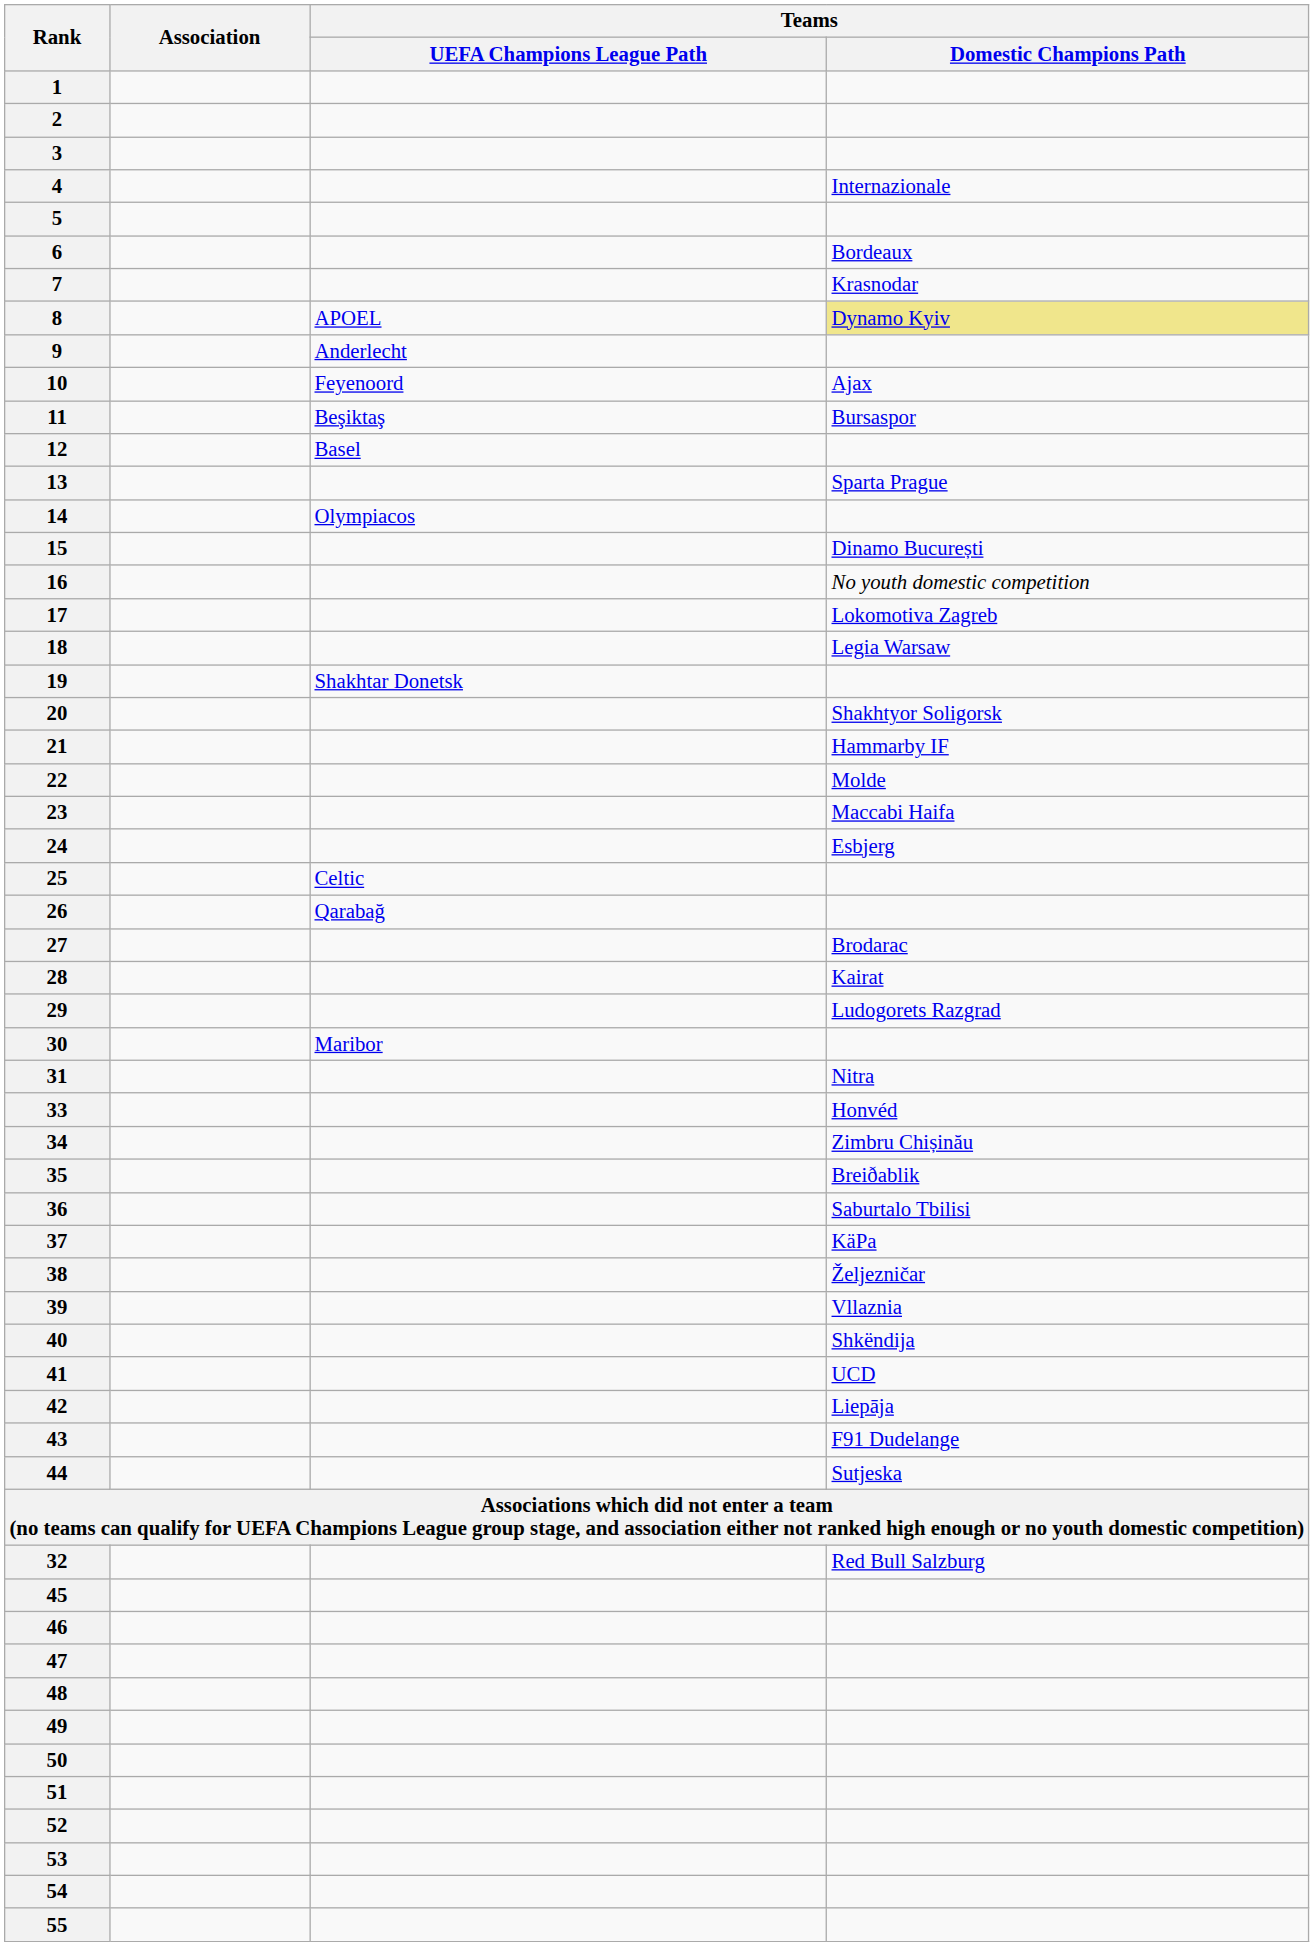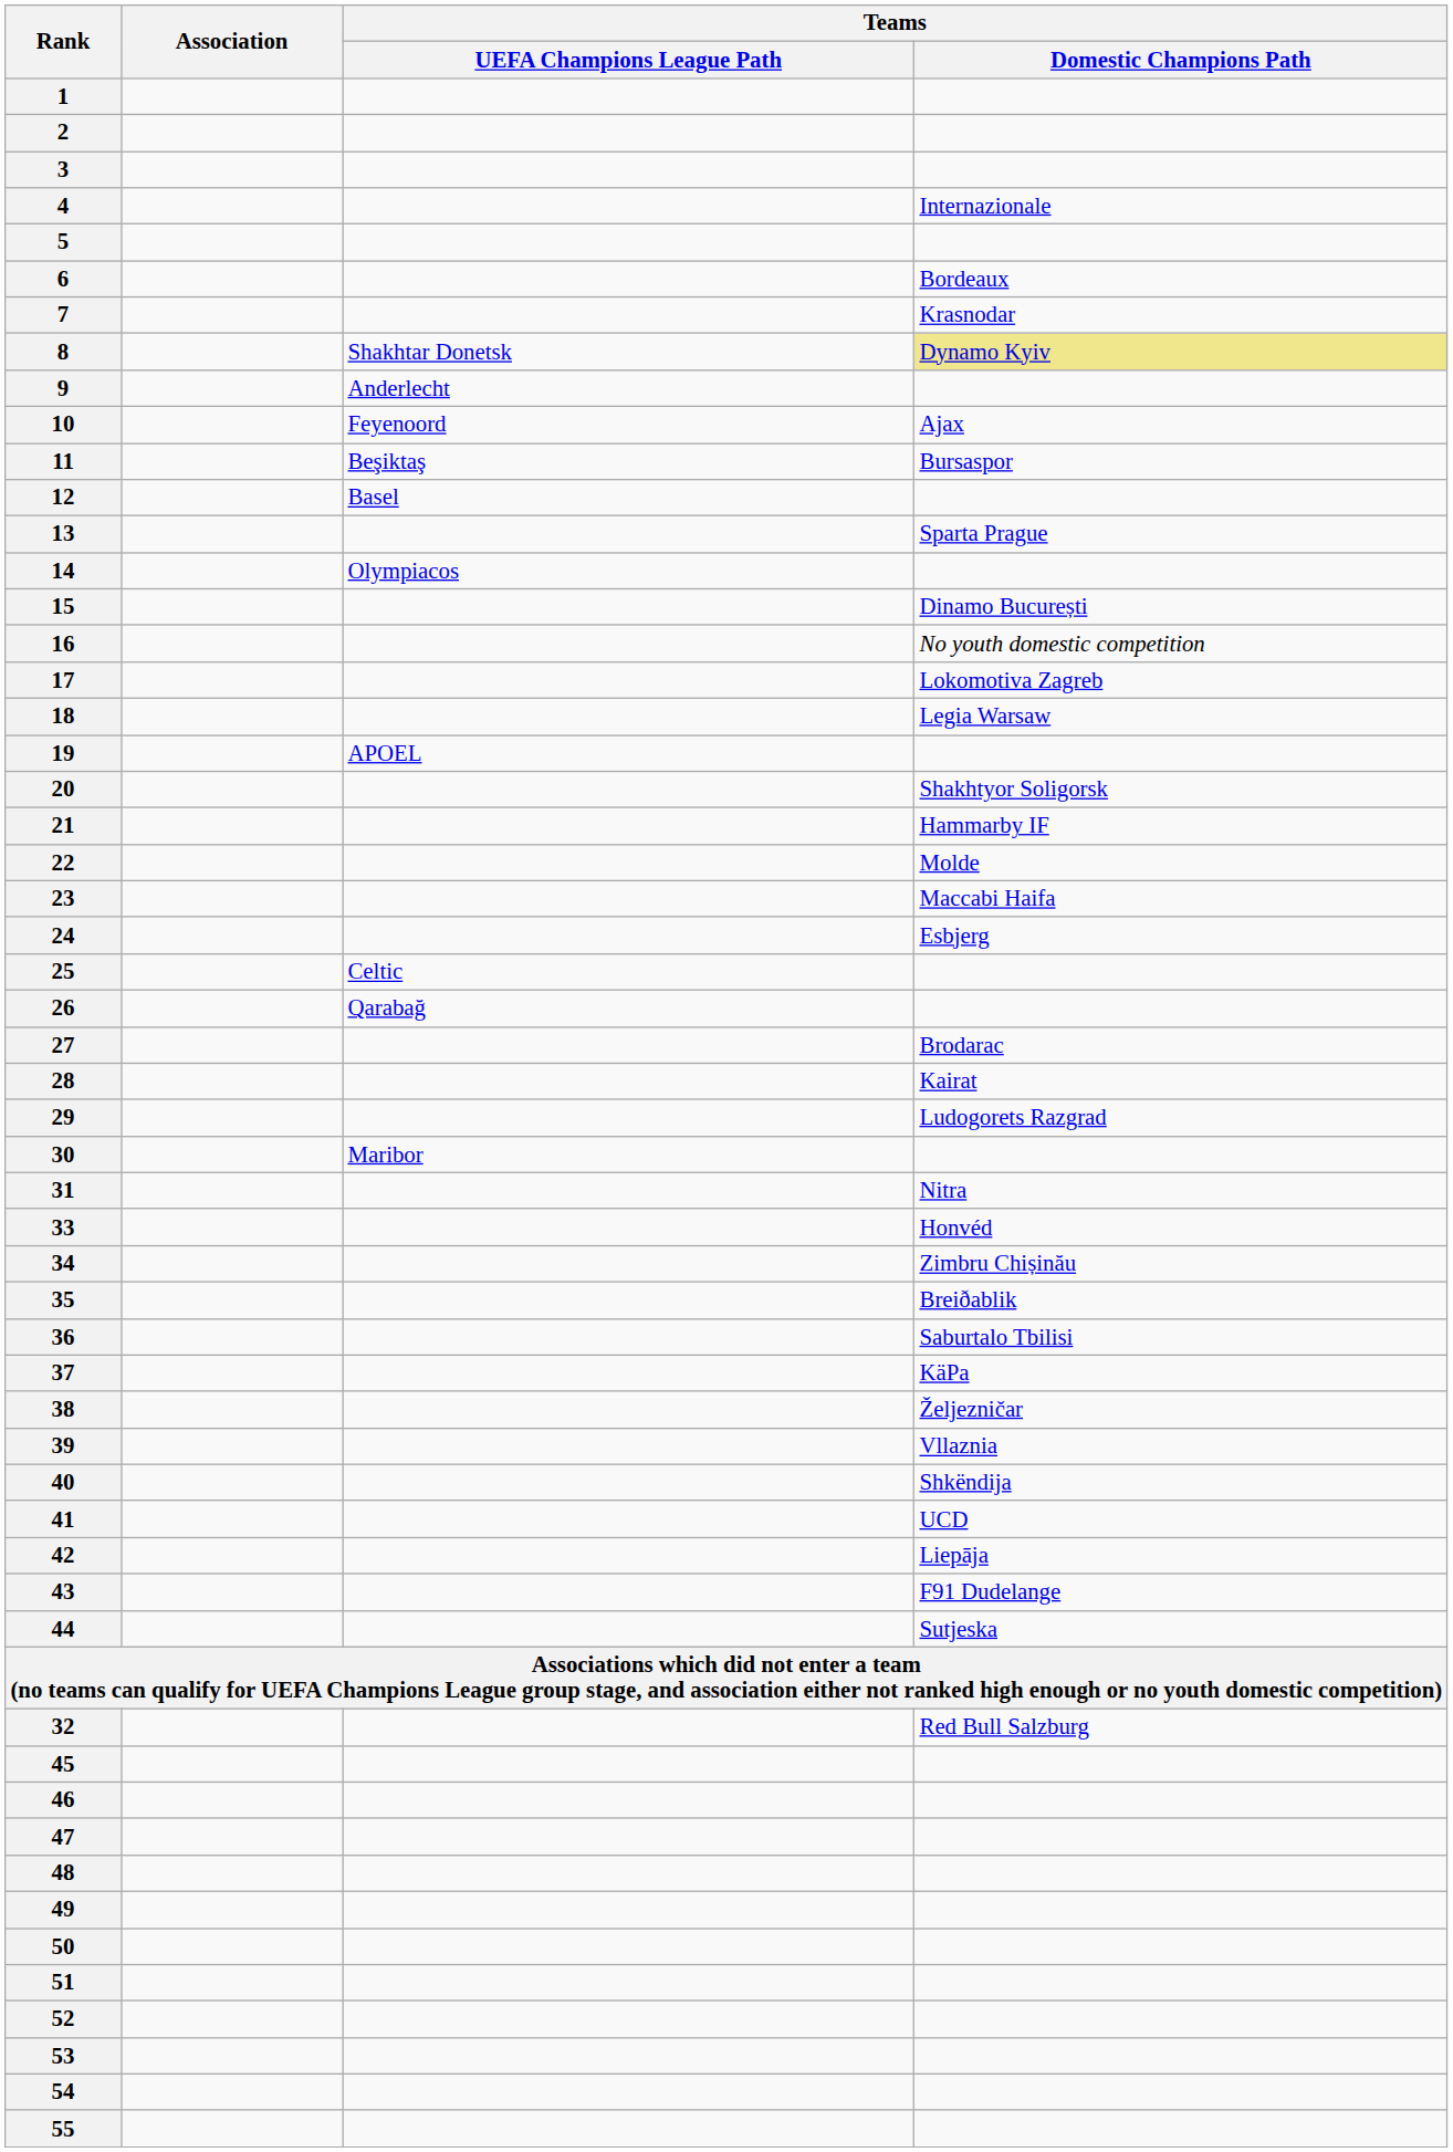8 | Teams / UEFA Champions League Path: APOEL -> Shakhtar Donetsk
19 | Teams / UEFA Champions League Path: Shakhtar Donetsk -> APOEL
